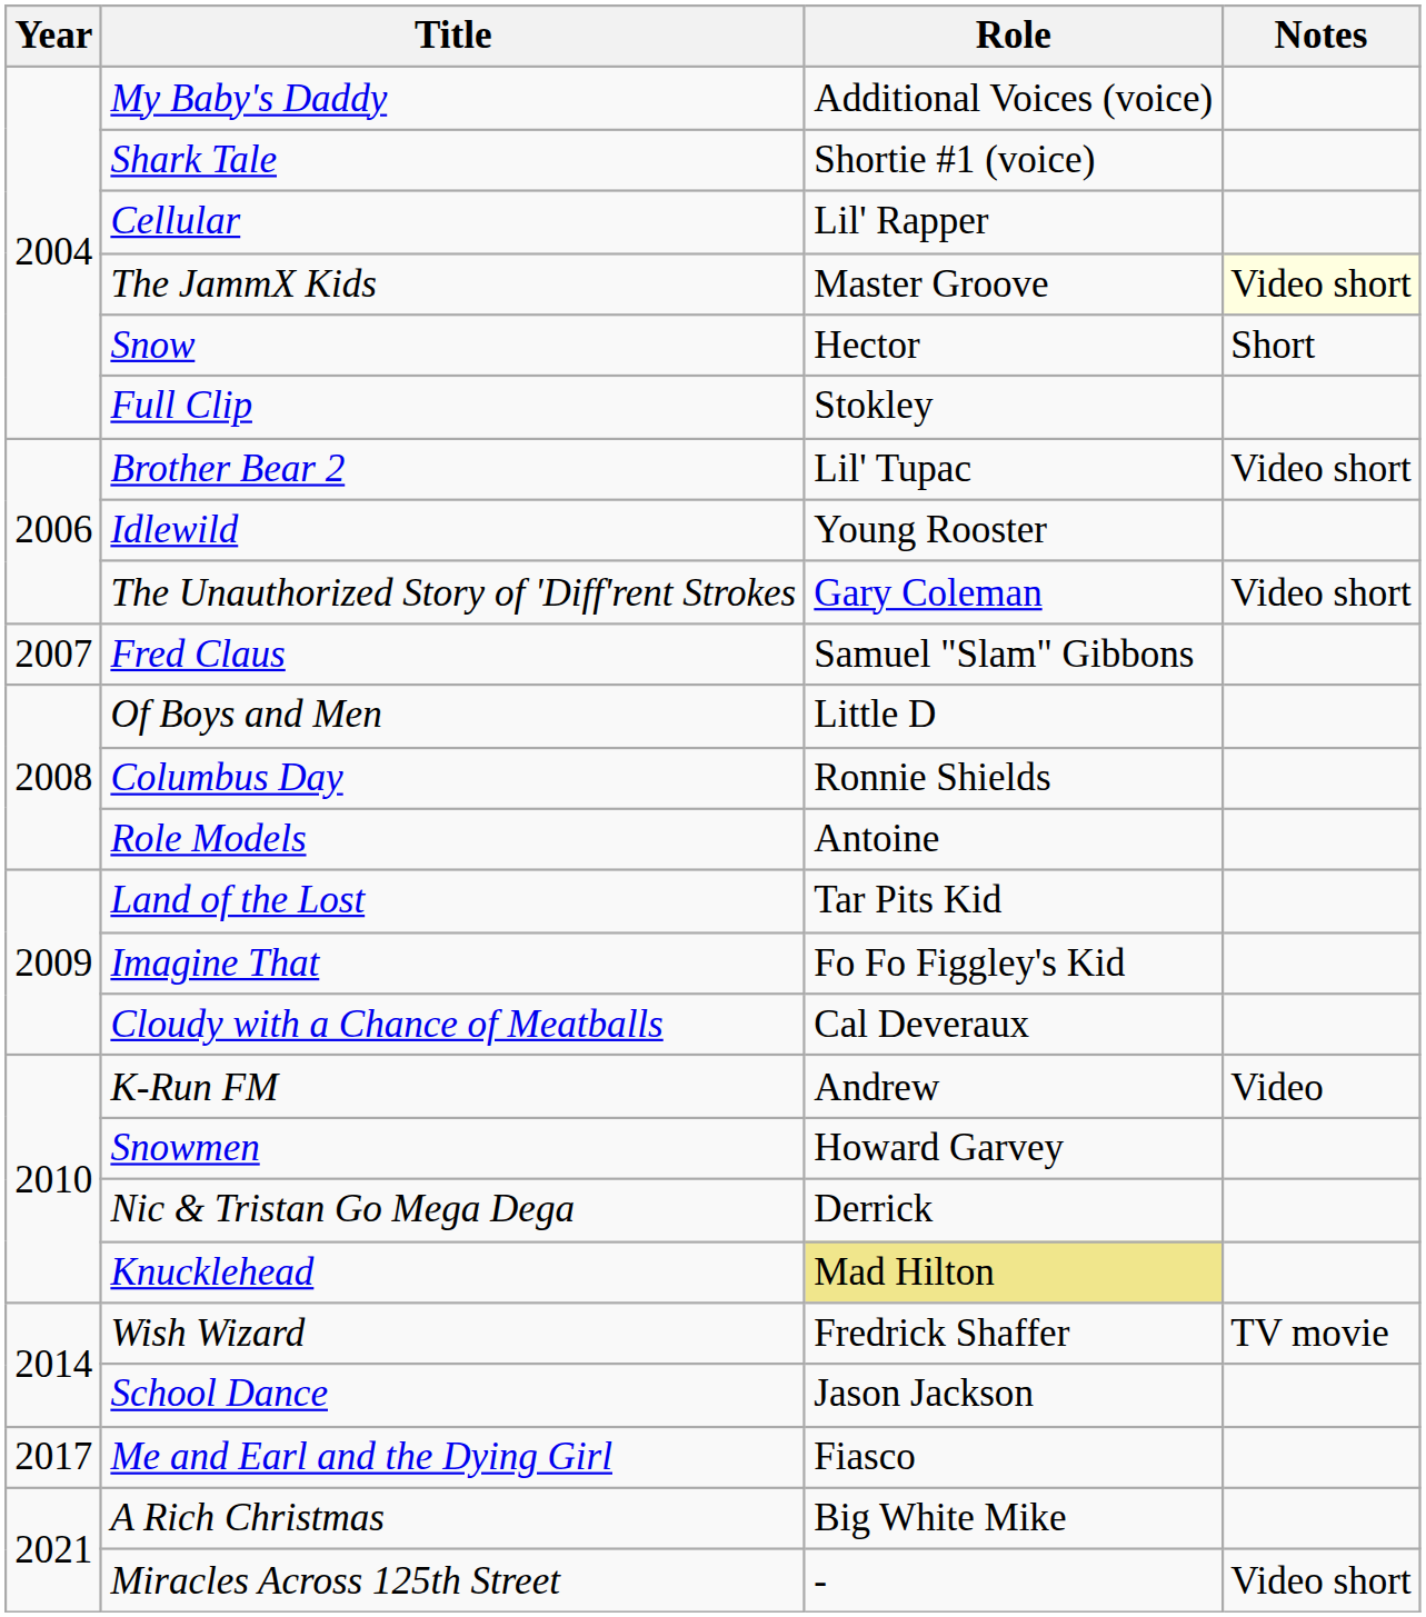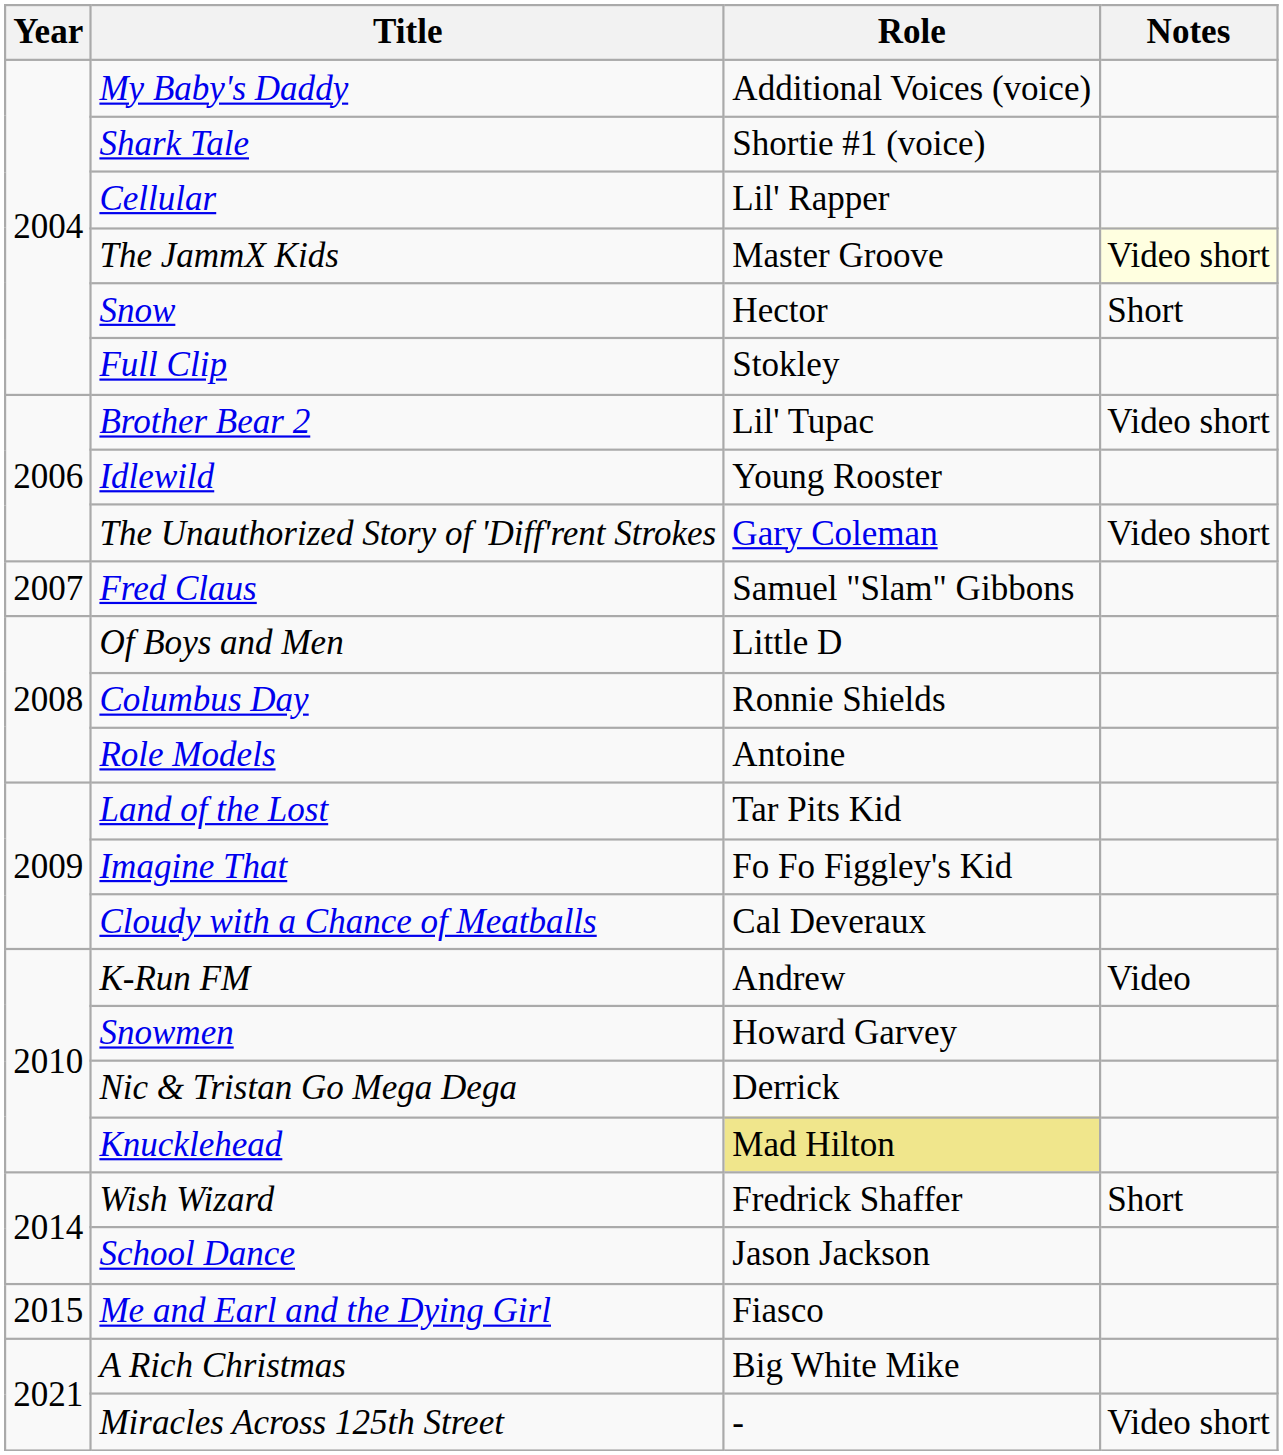Wish Wizard | Notes: TV movie -> Short
Me and Earl and the Dying Girl | Year: 2017 -> 2015
